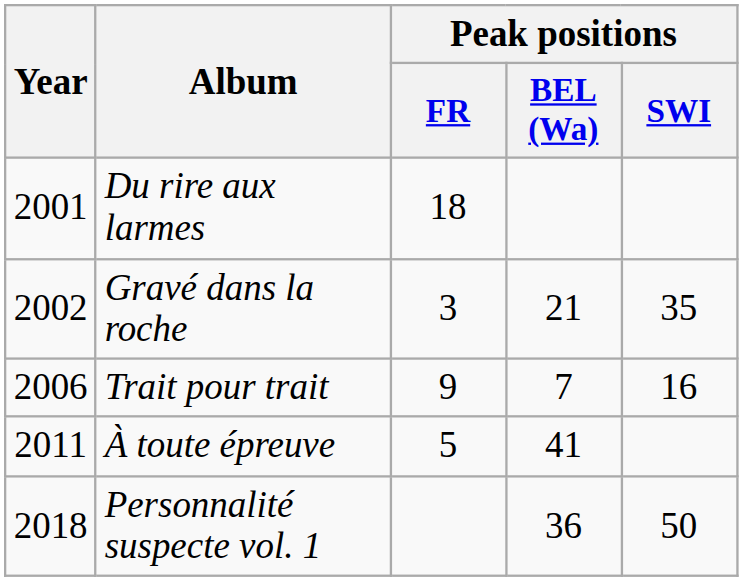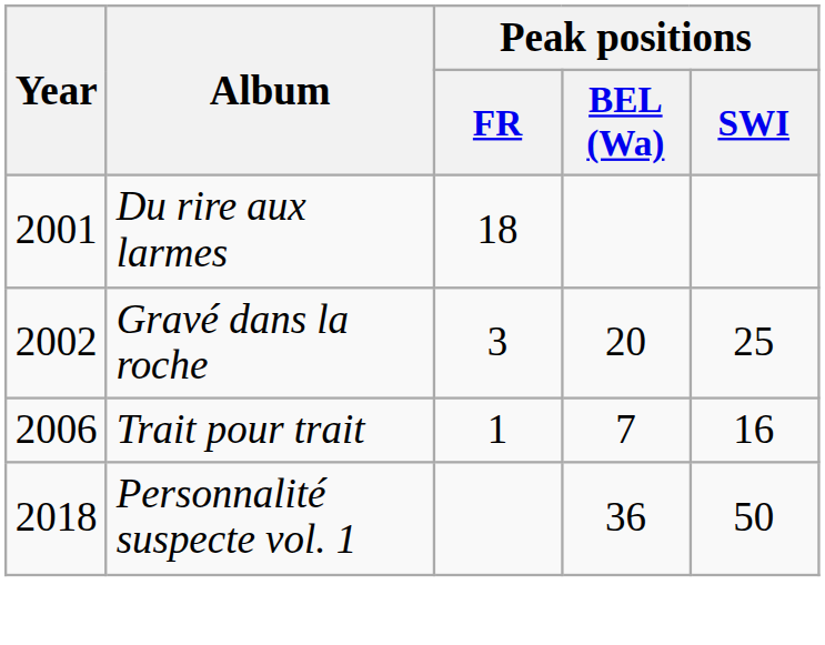Gravé dans la roche | Peak positions / BEL (Wa): 21 -> 20
Gravé dans la roche | Peak positions / SWI: 35 -> 25
Trait pour trait | Peak positions / FR: 9 -> 1
- row: 2011 | À toute épreuve | 5 | 41
